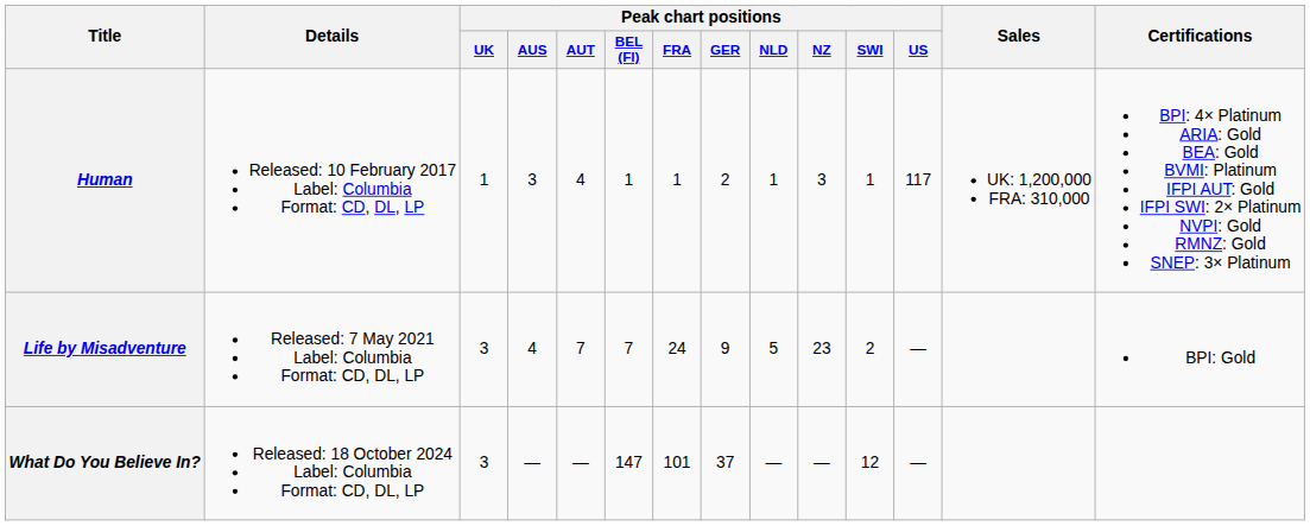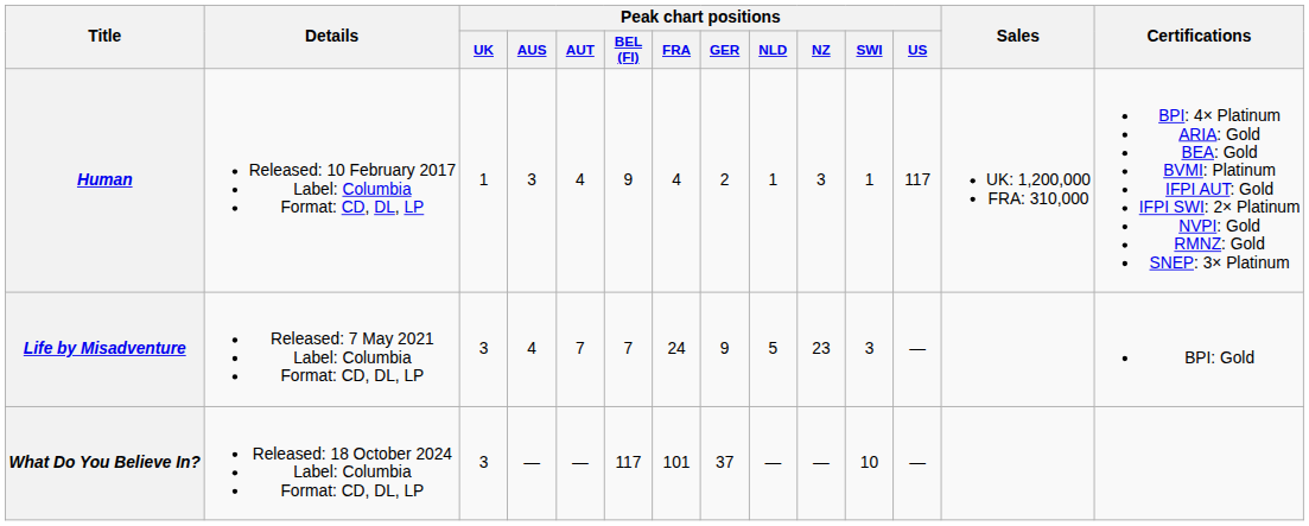Human | Peak chart positions / BEL (Fl): 1 -> 9
Human | Peak chart positions / FRA: 1 -> 4
Life by Misadventure | Peak chart positions / SWI: 2 -> 3
What Do You Believe In? | Peak chart positions / BEL (Fl): 147 -> 117
What Do You Believe In? | Peak chart positions / SWI: 12 -> 10
